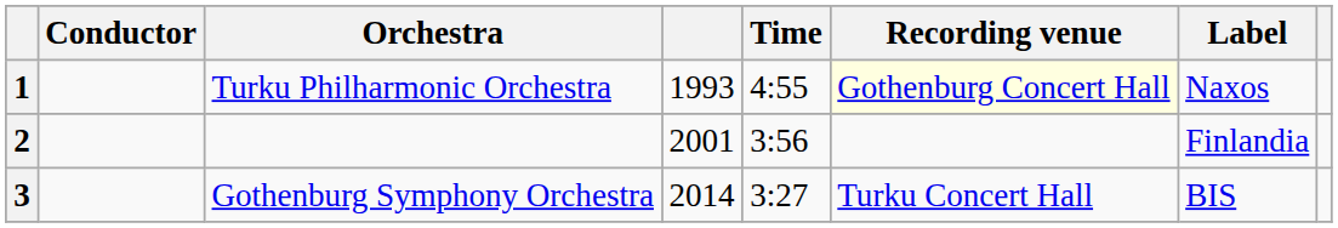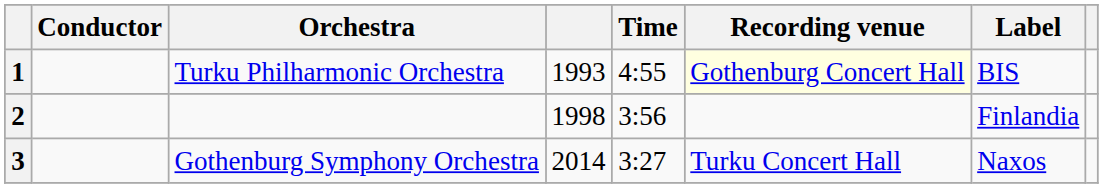1 | Label: Naxos -> BIS
2 | column 4: 2001 -> 1998
3 | Label: BIS -> Naxos
